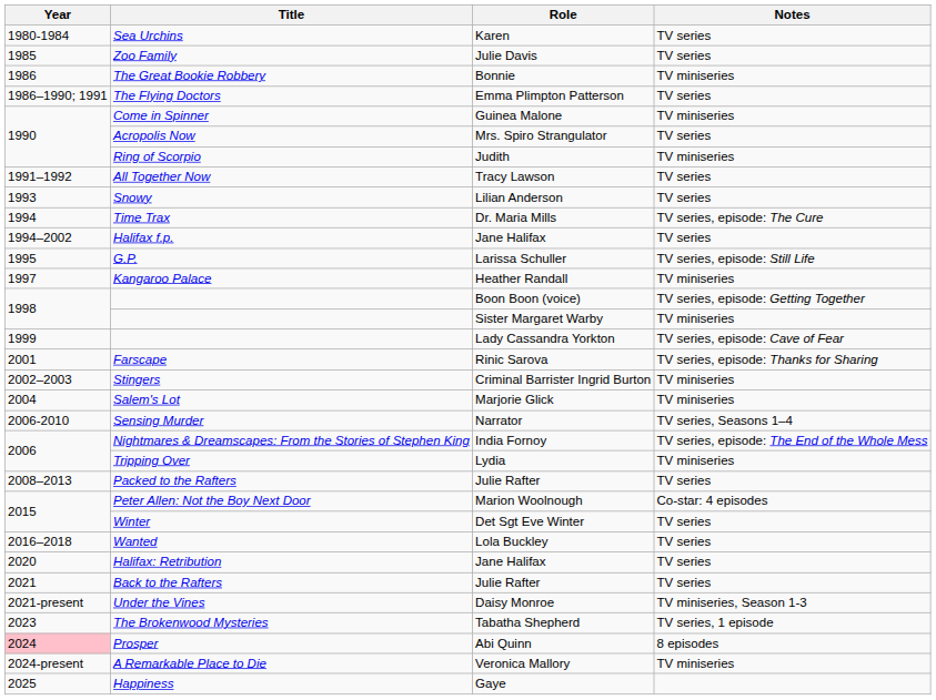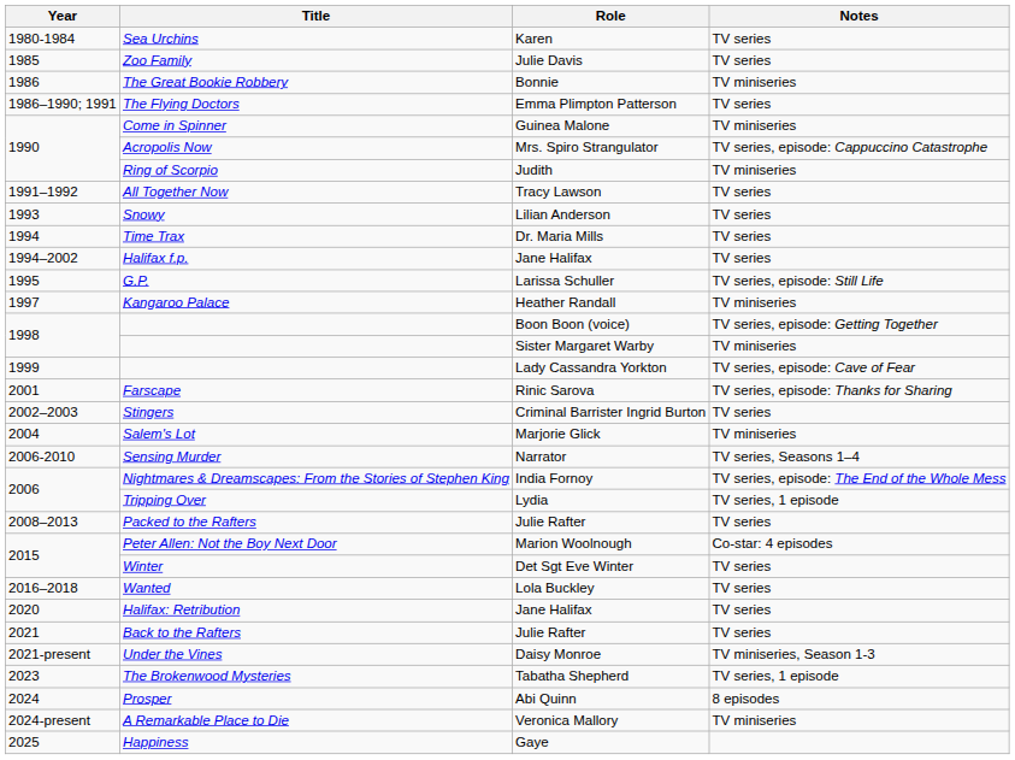Acropolis Now | Notes: TV series -> TV series, episode: Cappuccino Catastrophe
Time Trax | Notes: TV series, episode: The Cure -> TV series
Stingers | Notes: TV miniseries -> TV series
Tripping Over | Notes: TV miniseries -> TV series, 1 episode
Prosper | Year: pink background -> no background
